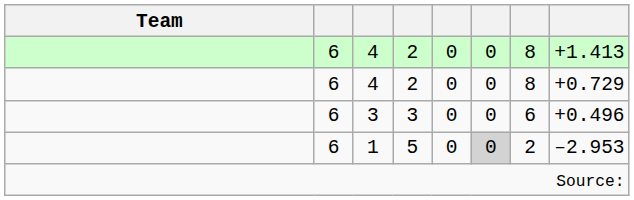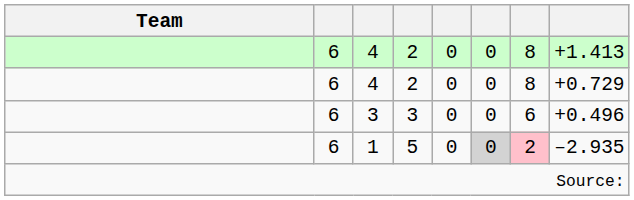1 | column 7: no background -> pink background
1 | column 8: –2.953 -> –2.935
